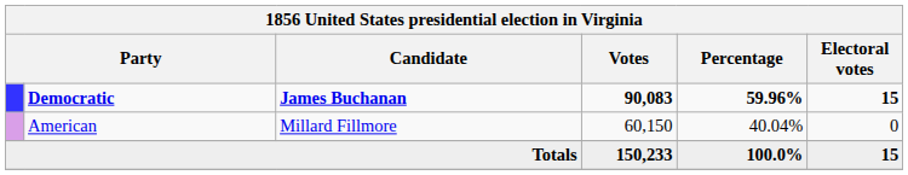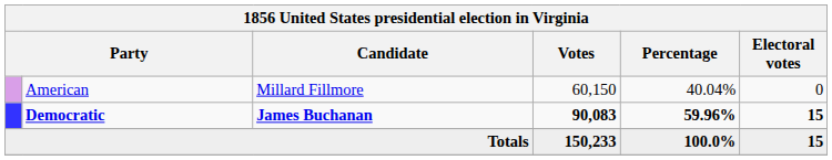rows swapped: Democratic <-> American
